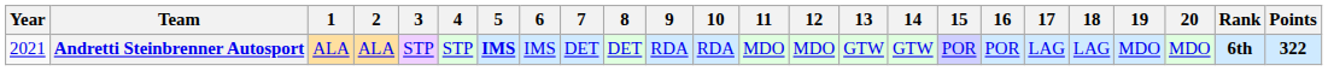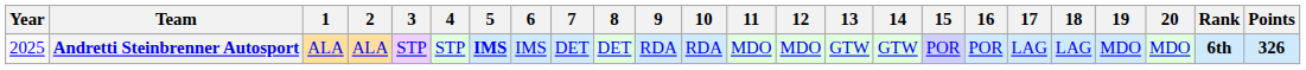Andretti Steinbrenner Autosport | Year: 2021 -> 2025
Andretti Steinbrenner Autosport | Points: 322 -> 326
